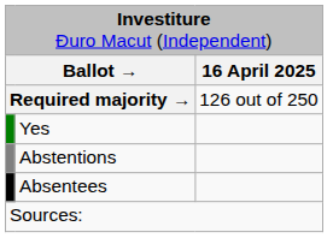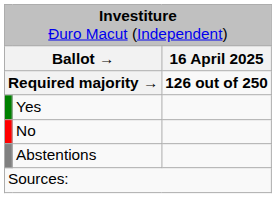Required majority → | column 3: normal -> bold
+ row: No
- row: Absentees
